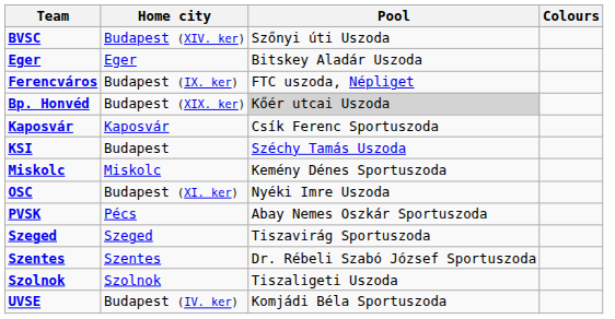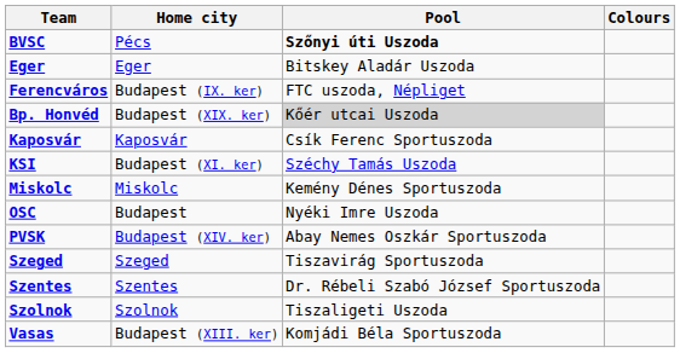BVSC | Home city: Budapest (XIV. ker) -> Pécs
BVSC | Pool: normal -> bold
KSI | Home city: Budapest -> Budapest (XI. ker)
OSC | Home city: Budapest (XI. ker) -> Budapest
PVSK | Home city: Pécs -> Budapest (XIV. ker)
- row: UVSE | Budapest (IV. ker) | Komjádi Béla Sportuszoda
+ row: Vasas | Budapest (XIII. ker) | Komjádi Béla Sportuszoda
